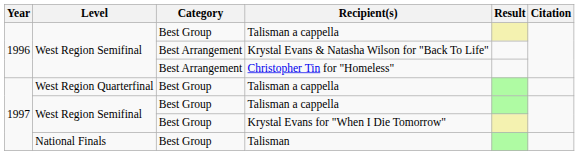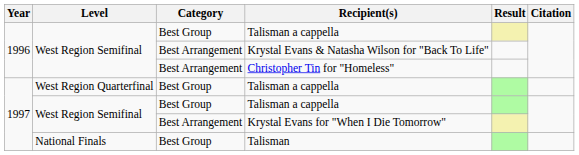Krystal Evans for "When I Die Tomorrow" | Category: Best Group -> Best Arrangement
